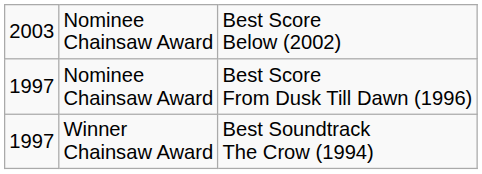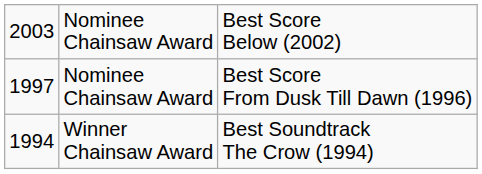Winner Chainsaw Award | column 1: 1997 -> 1994
